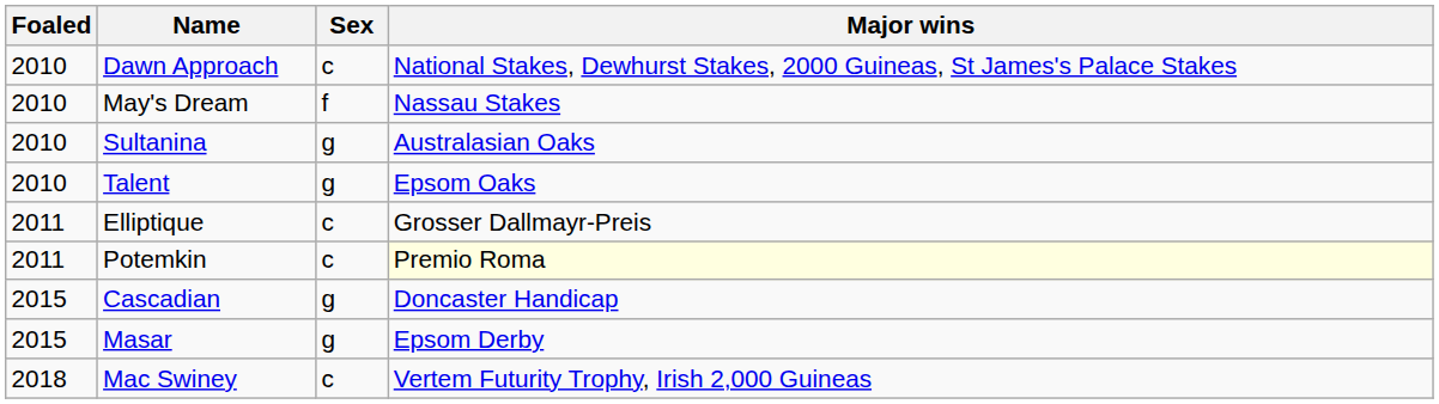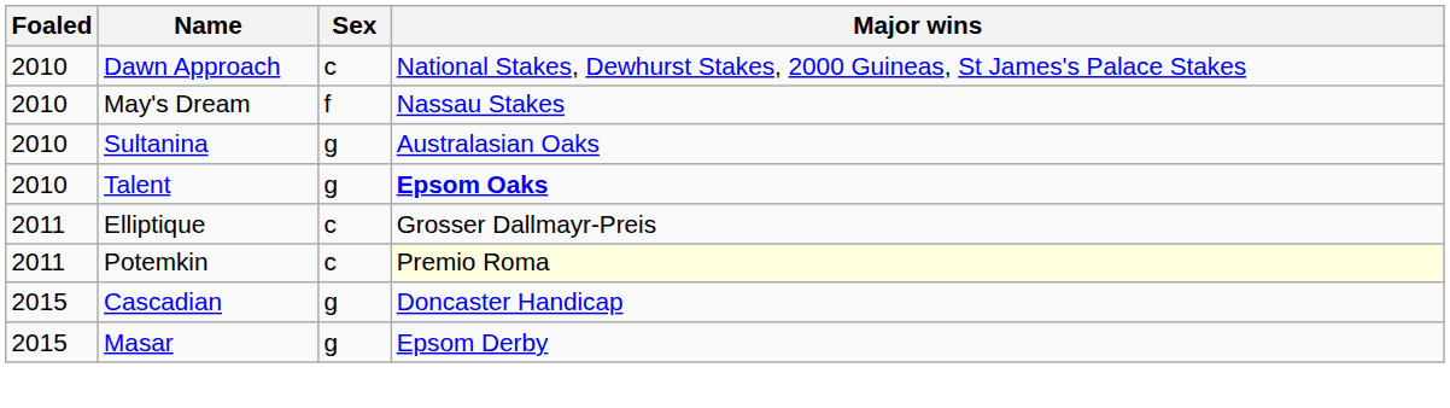Talent | Major wins: normal -> bold
- row: 2018 | Mac Swiney | c | Vertem Futurity Trophy, Irish 2,000 Guineas
